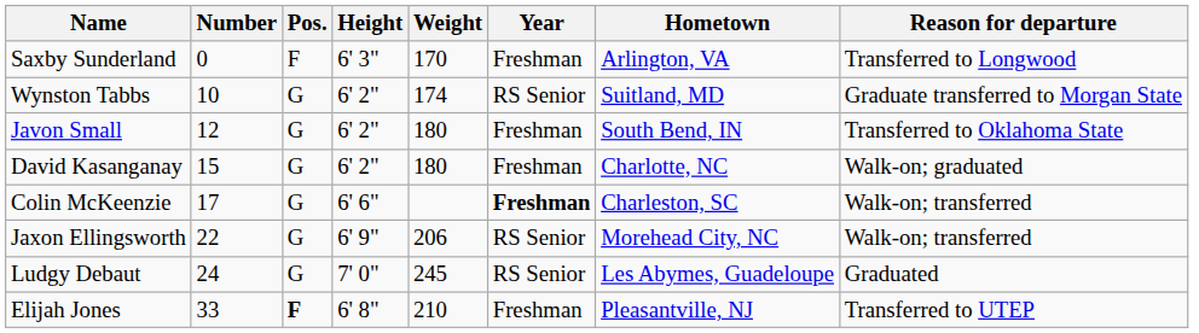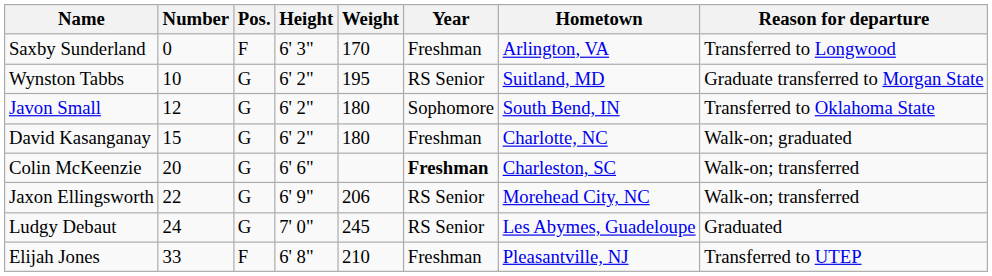Wynston Tabbs | Weight: 174 -> 195
Javon Small | Year: Freshman -> Sophomore
Colin McKeenzie | Number: 17 -> 20
Elijah Jones | Pos.: bold -> normal
